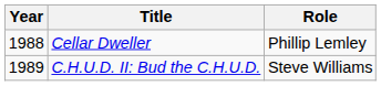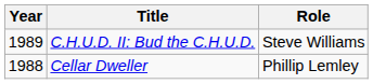rows swapped: Cellar Dweller <-> C.H.U.D. II: Bud the C.H.U.D.
